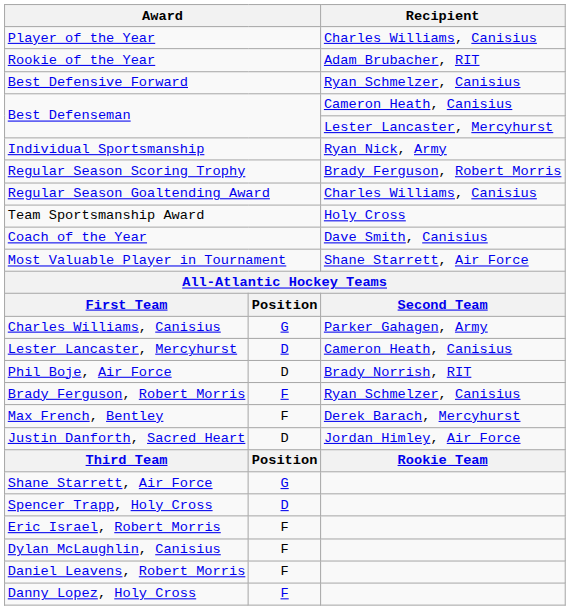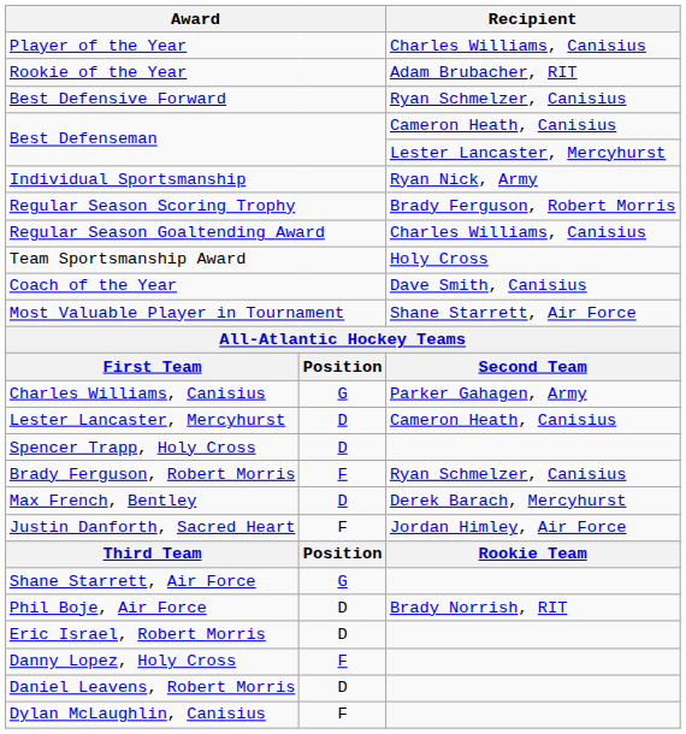rows swapped: Phil Boje, Air Force <-> Spencer Trapp, Holy Cross
Max French, Bentley | column 2: F -> D
Justin Danforth, Sacred Heart | column 2: D -> F
Eric Israel, Robert Morris | column 2: F -> D
rows swapped: Danny Lopez, Holy Cross <-> Dylan McLaughlin, Canisius
Daniel Leavens, Robert Morris | column 2: F -> D
